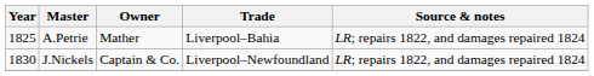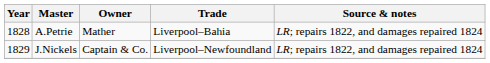A.Petrie | Year: 1825 -> 1828
J.Nickels | Year: 1830 -> 1829
